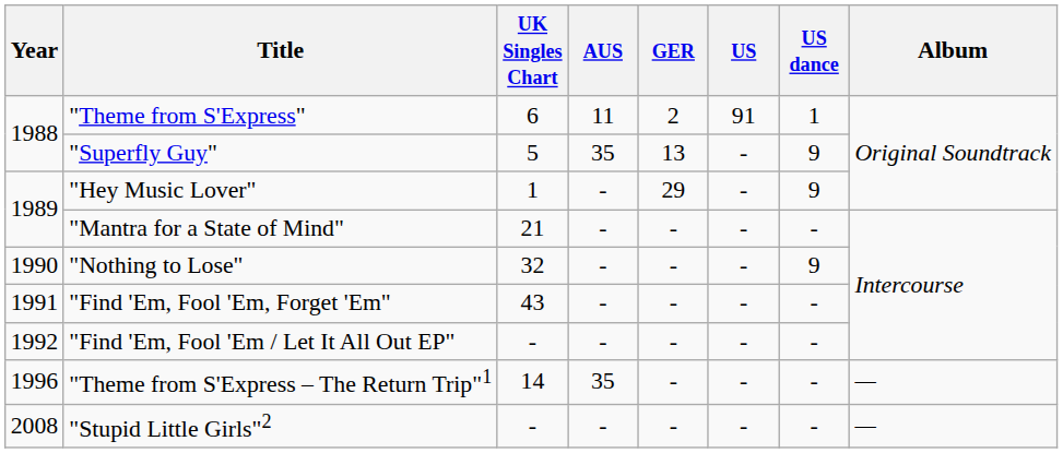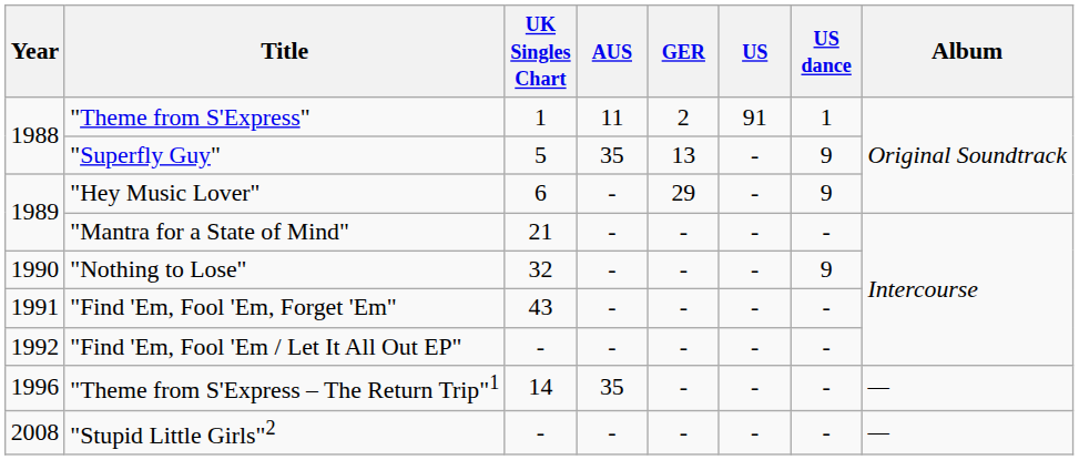"Theme from S'Express" | UK Singles Chart: 6 -> 1
"Hey Music Lover" | UK Singles Chart: 1 -> 6
